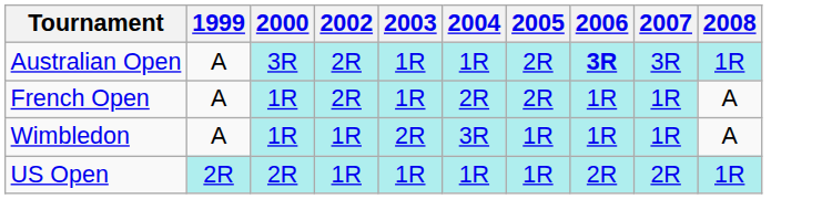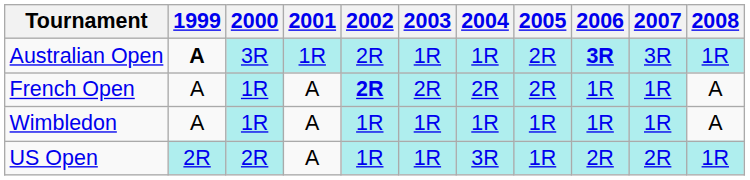+ column: 2001 | 1R | A | A | A
Australian Open | 1999: normal -> bold
French Open | 2002: normal -> bold
French Open | 2003: 1R -> 2R
Wimbledon | 2003: 2R -> 1R
Wimbledon | 2004: 3R -> 1R
US Open | 2004: 1R -> 3R
